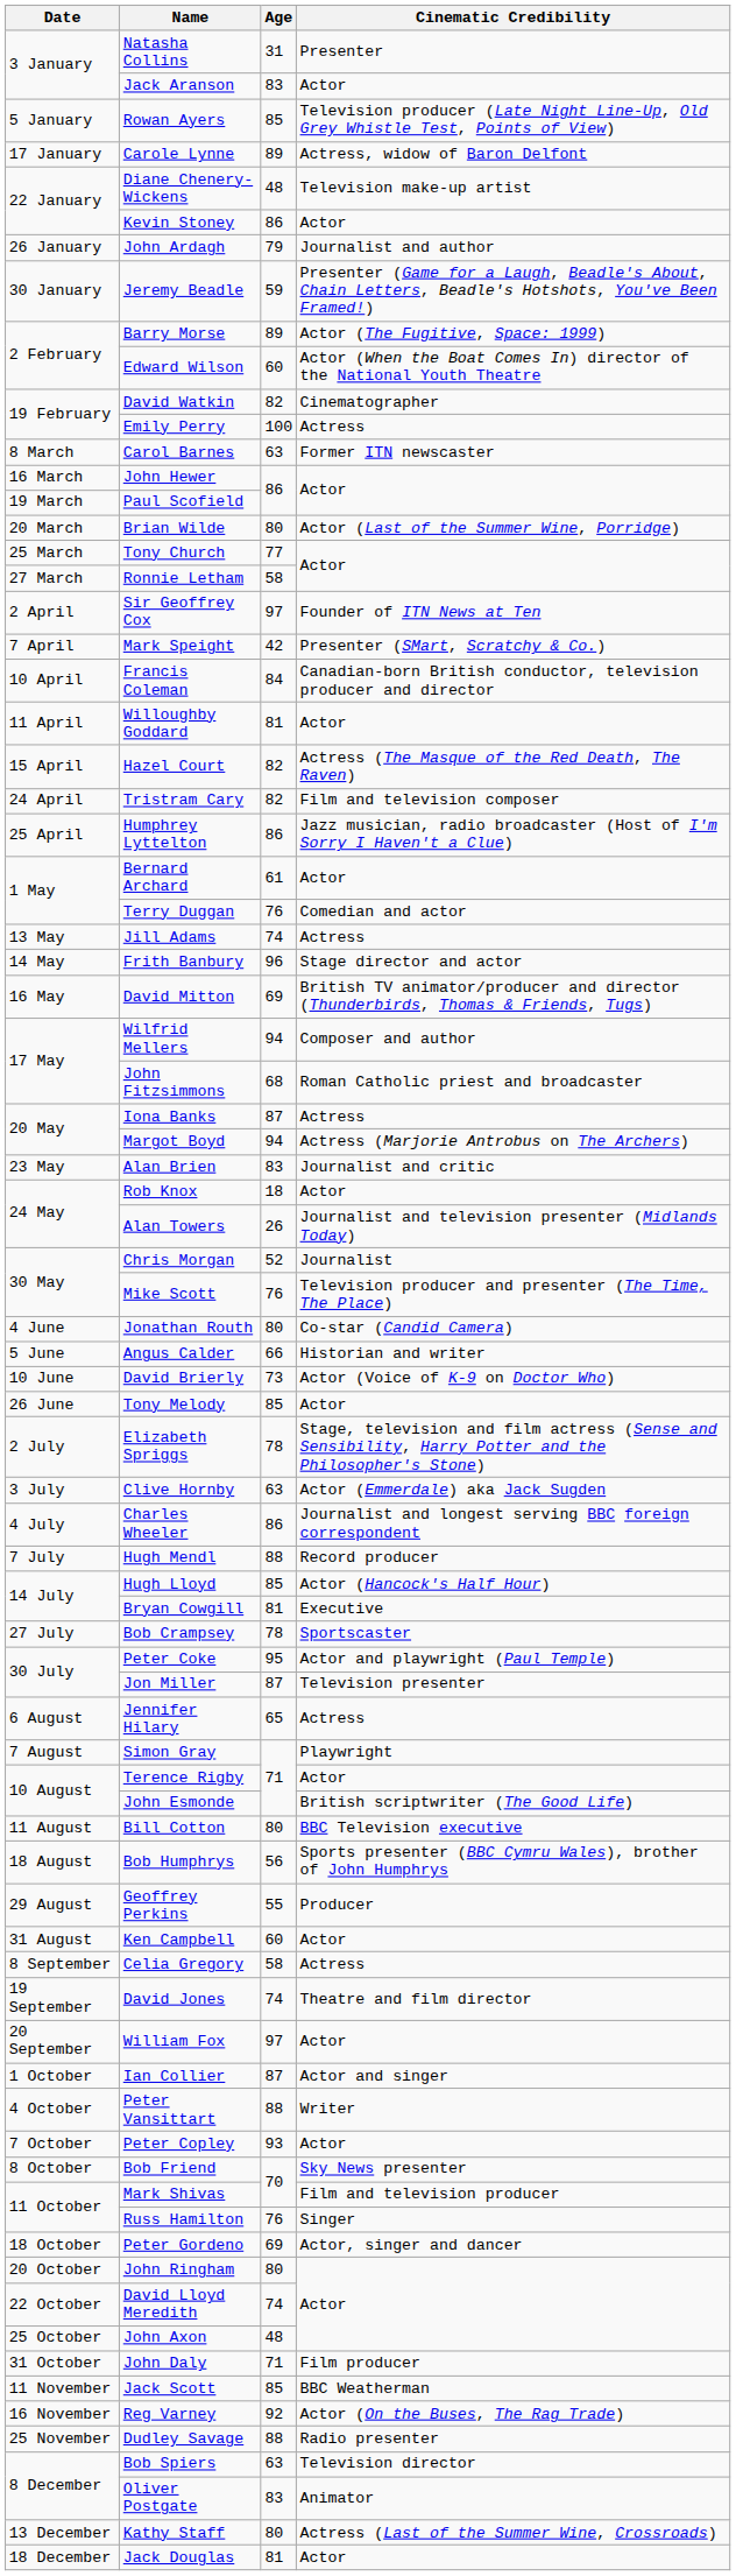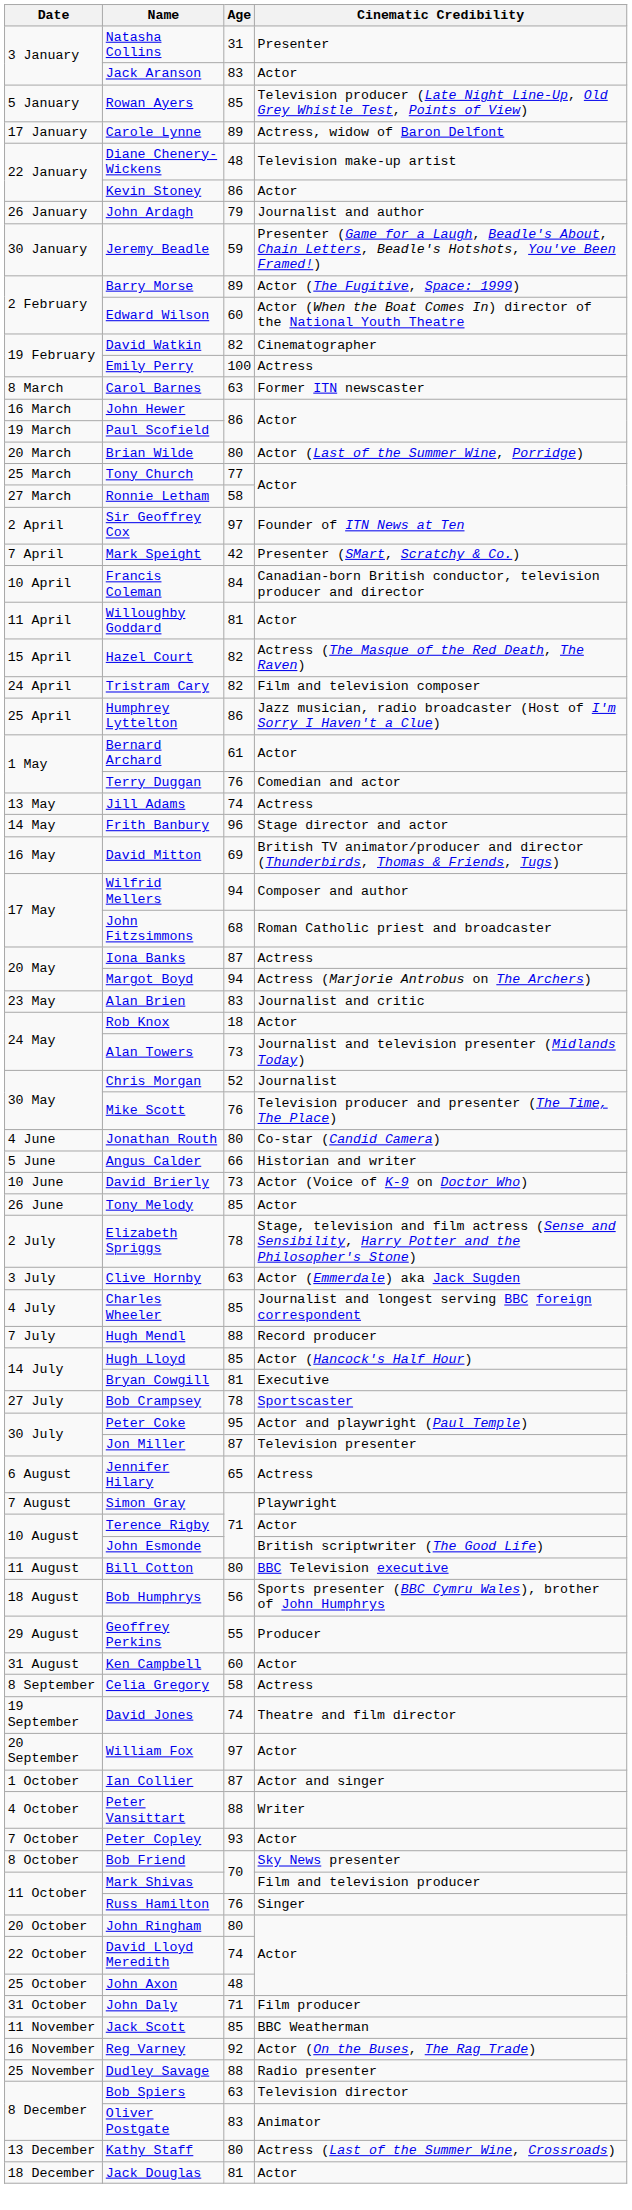Alan Towers | Age: 26 -> 73
Charles Wheeler | Age: 86 -> 85
- row: 18 October | Peter Gordeno | 69 | Actor, singer and dancer
